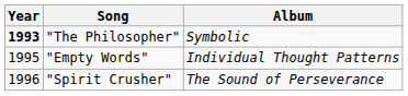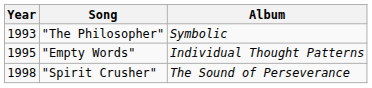"The Philosopher" | Year: bold -> normal
"Spirit Crusher" | Year: 1996 -> 1998
